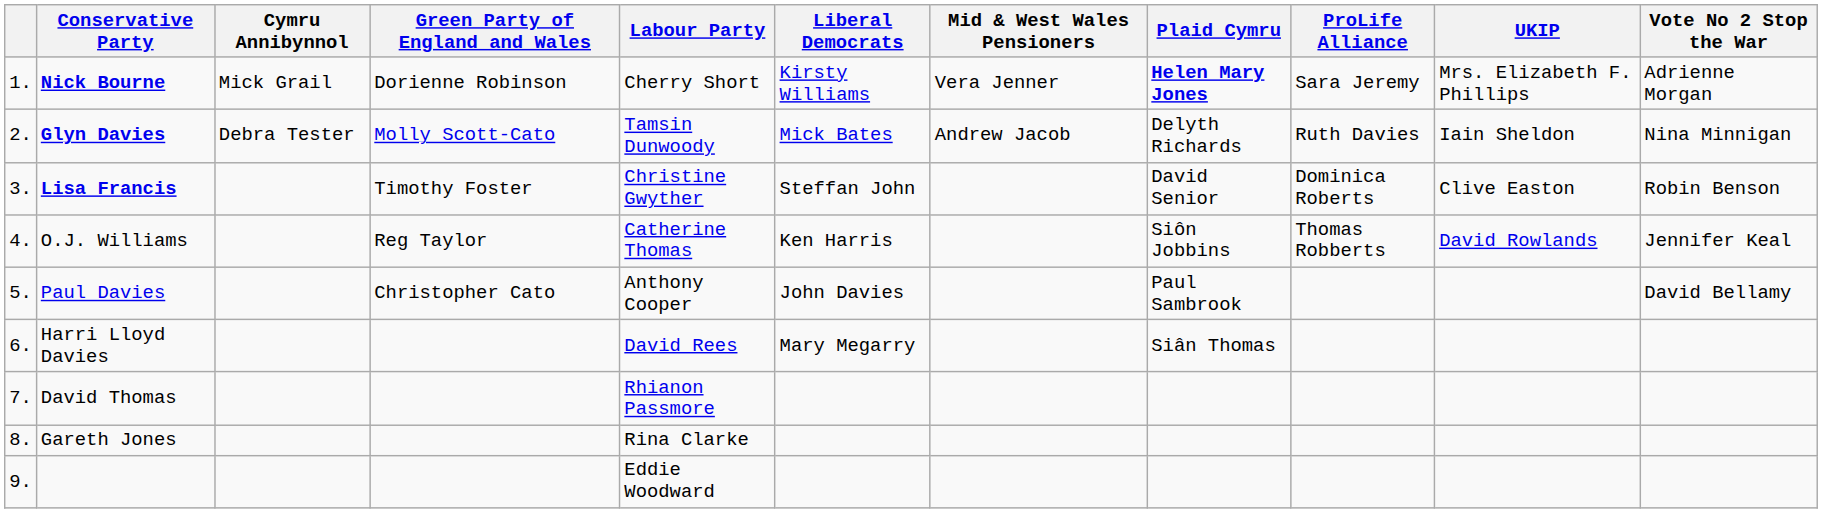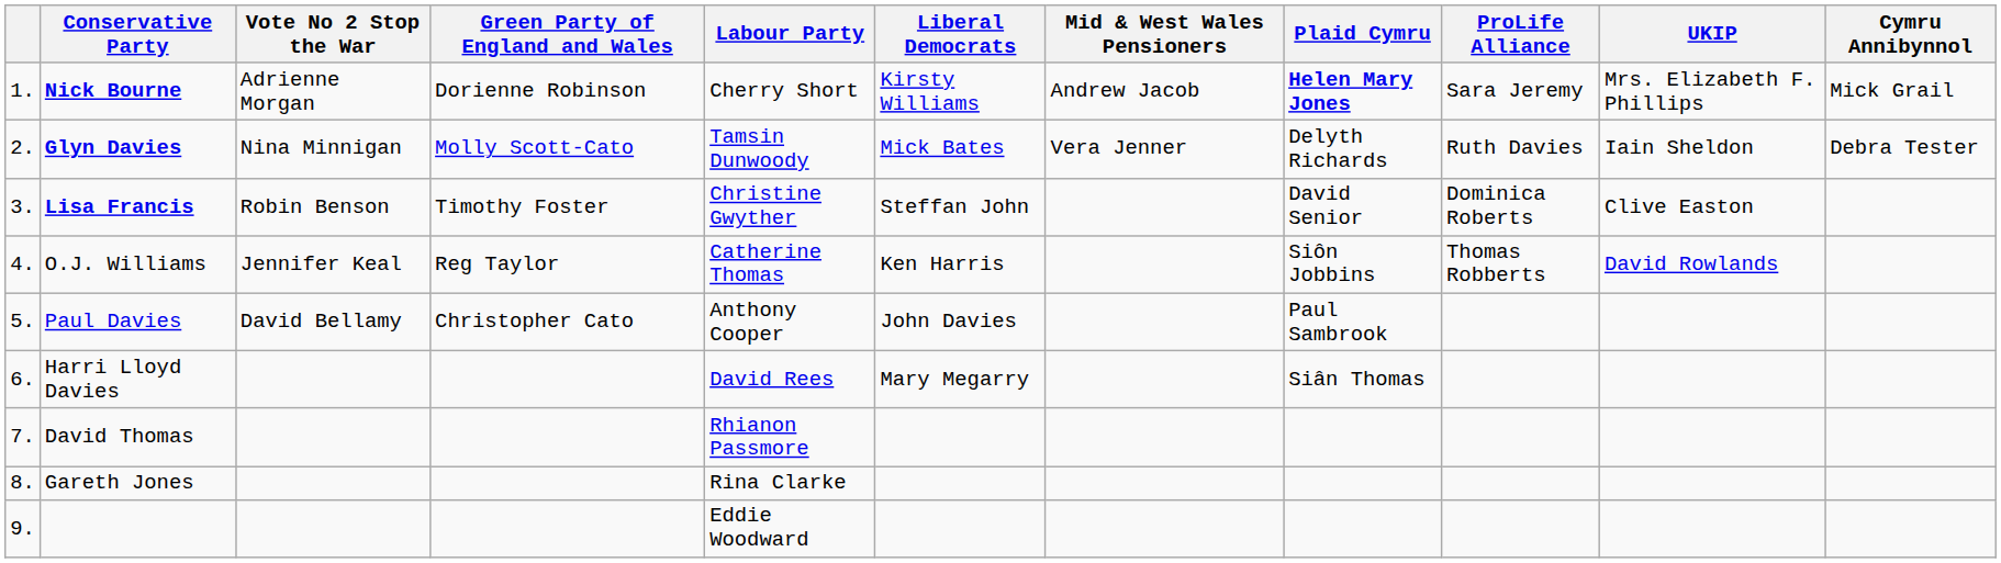columns swapped: Cymru Annibynnol <-> Vote No 2 Stop the War
Nick Bourne | Mid & West Wales Pensioners: Vera Jenner -> Andrew Jacob
Glyn Davies | Mid & West Wales Pensioners: Andrew Jacob -> Vera Jenner
